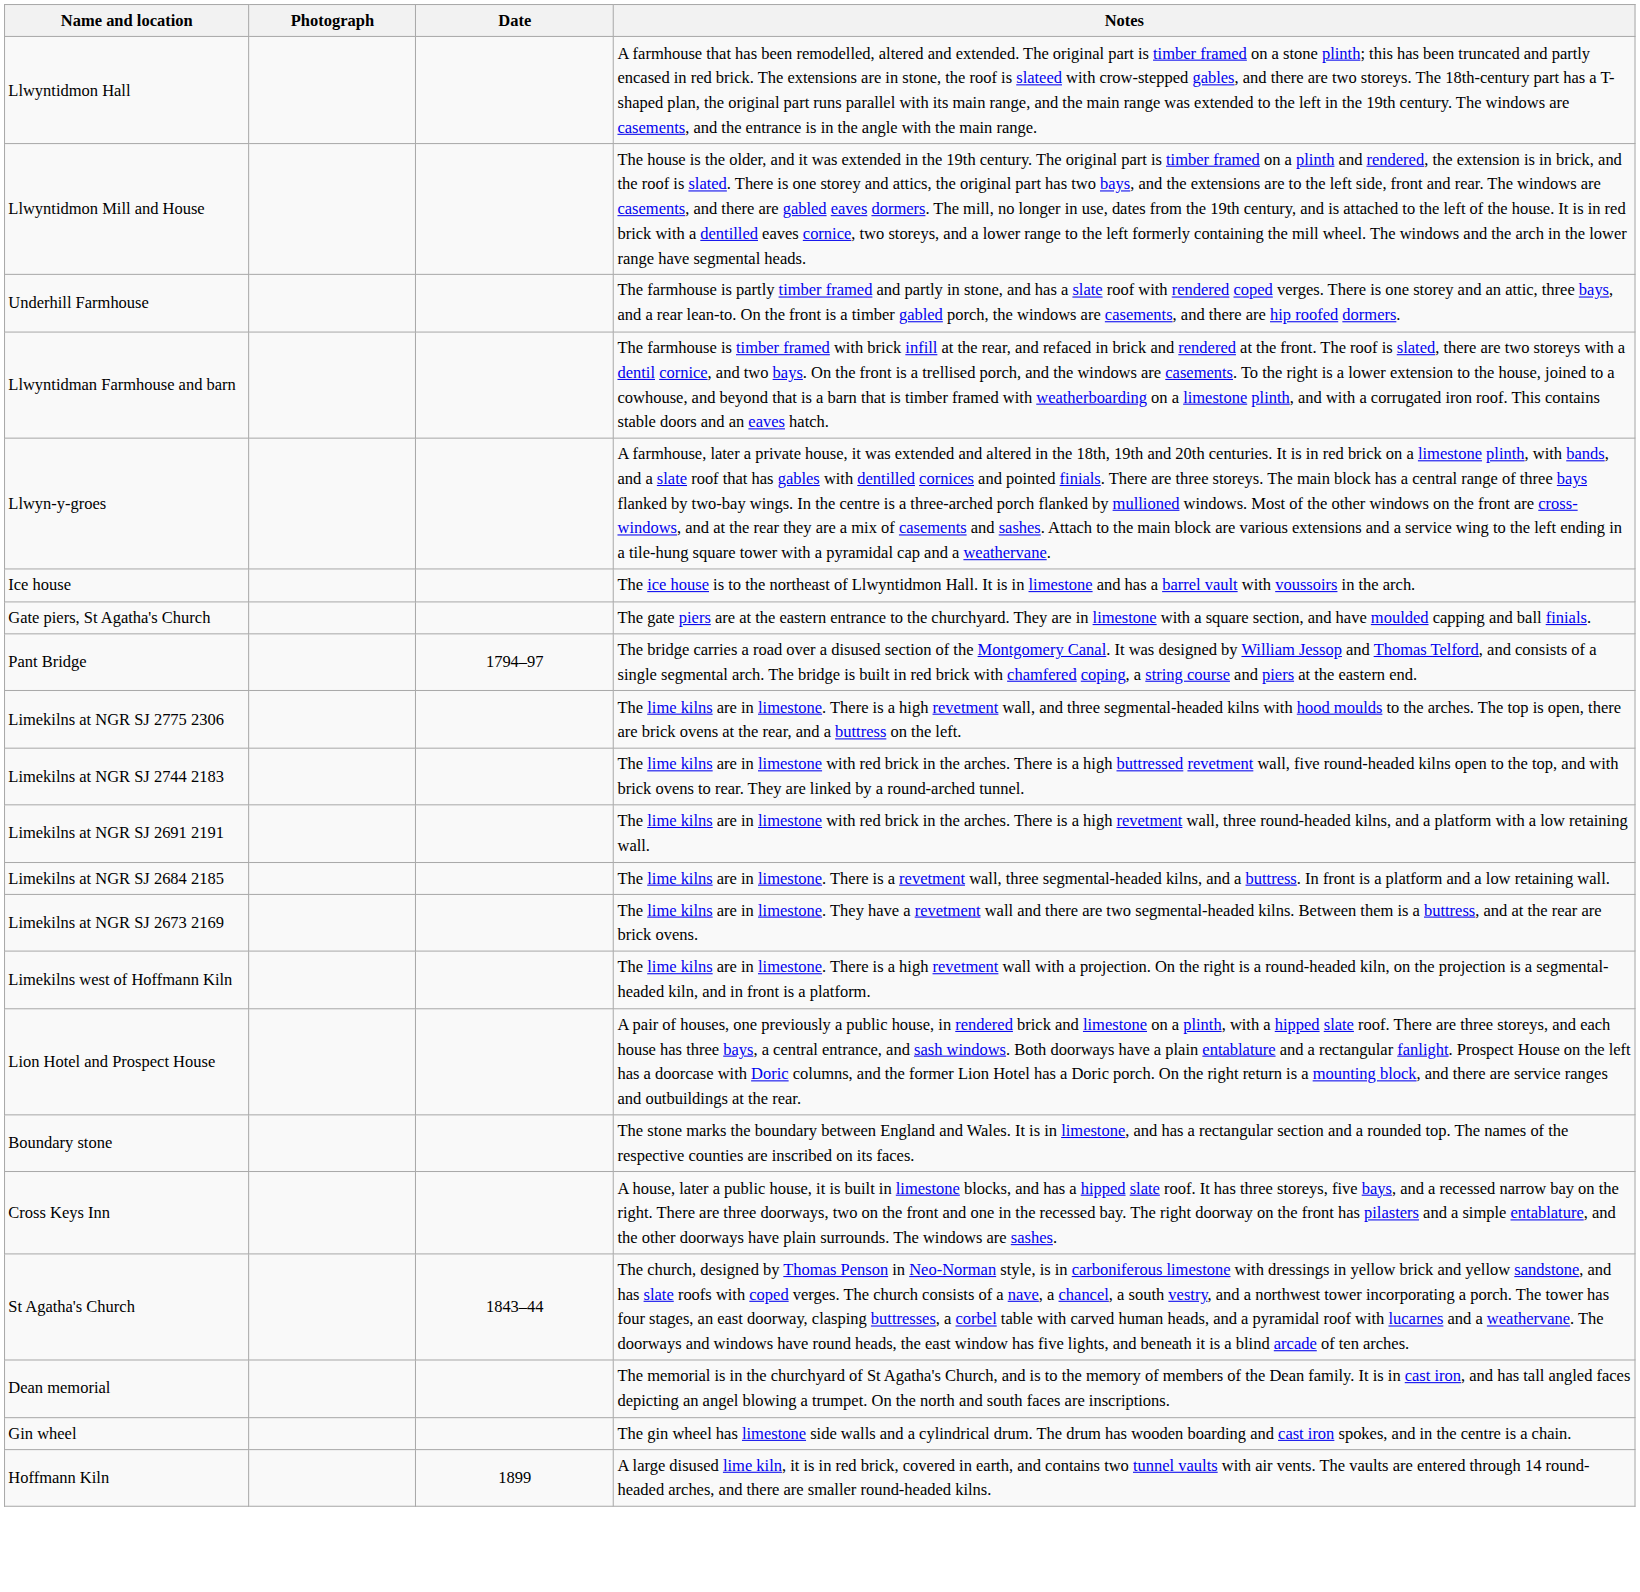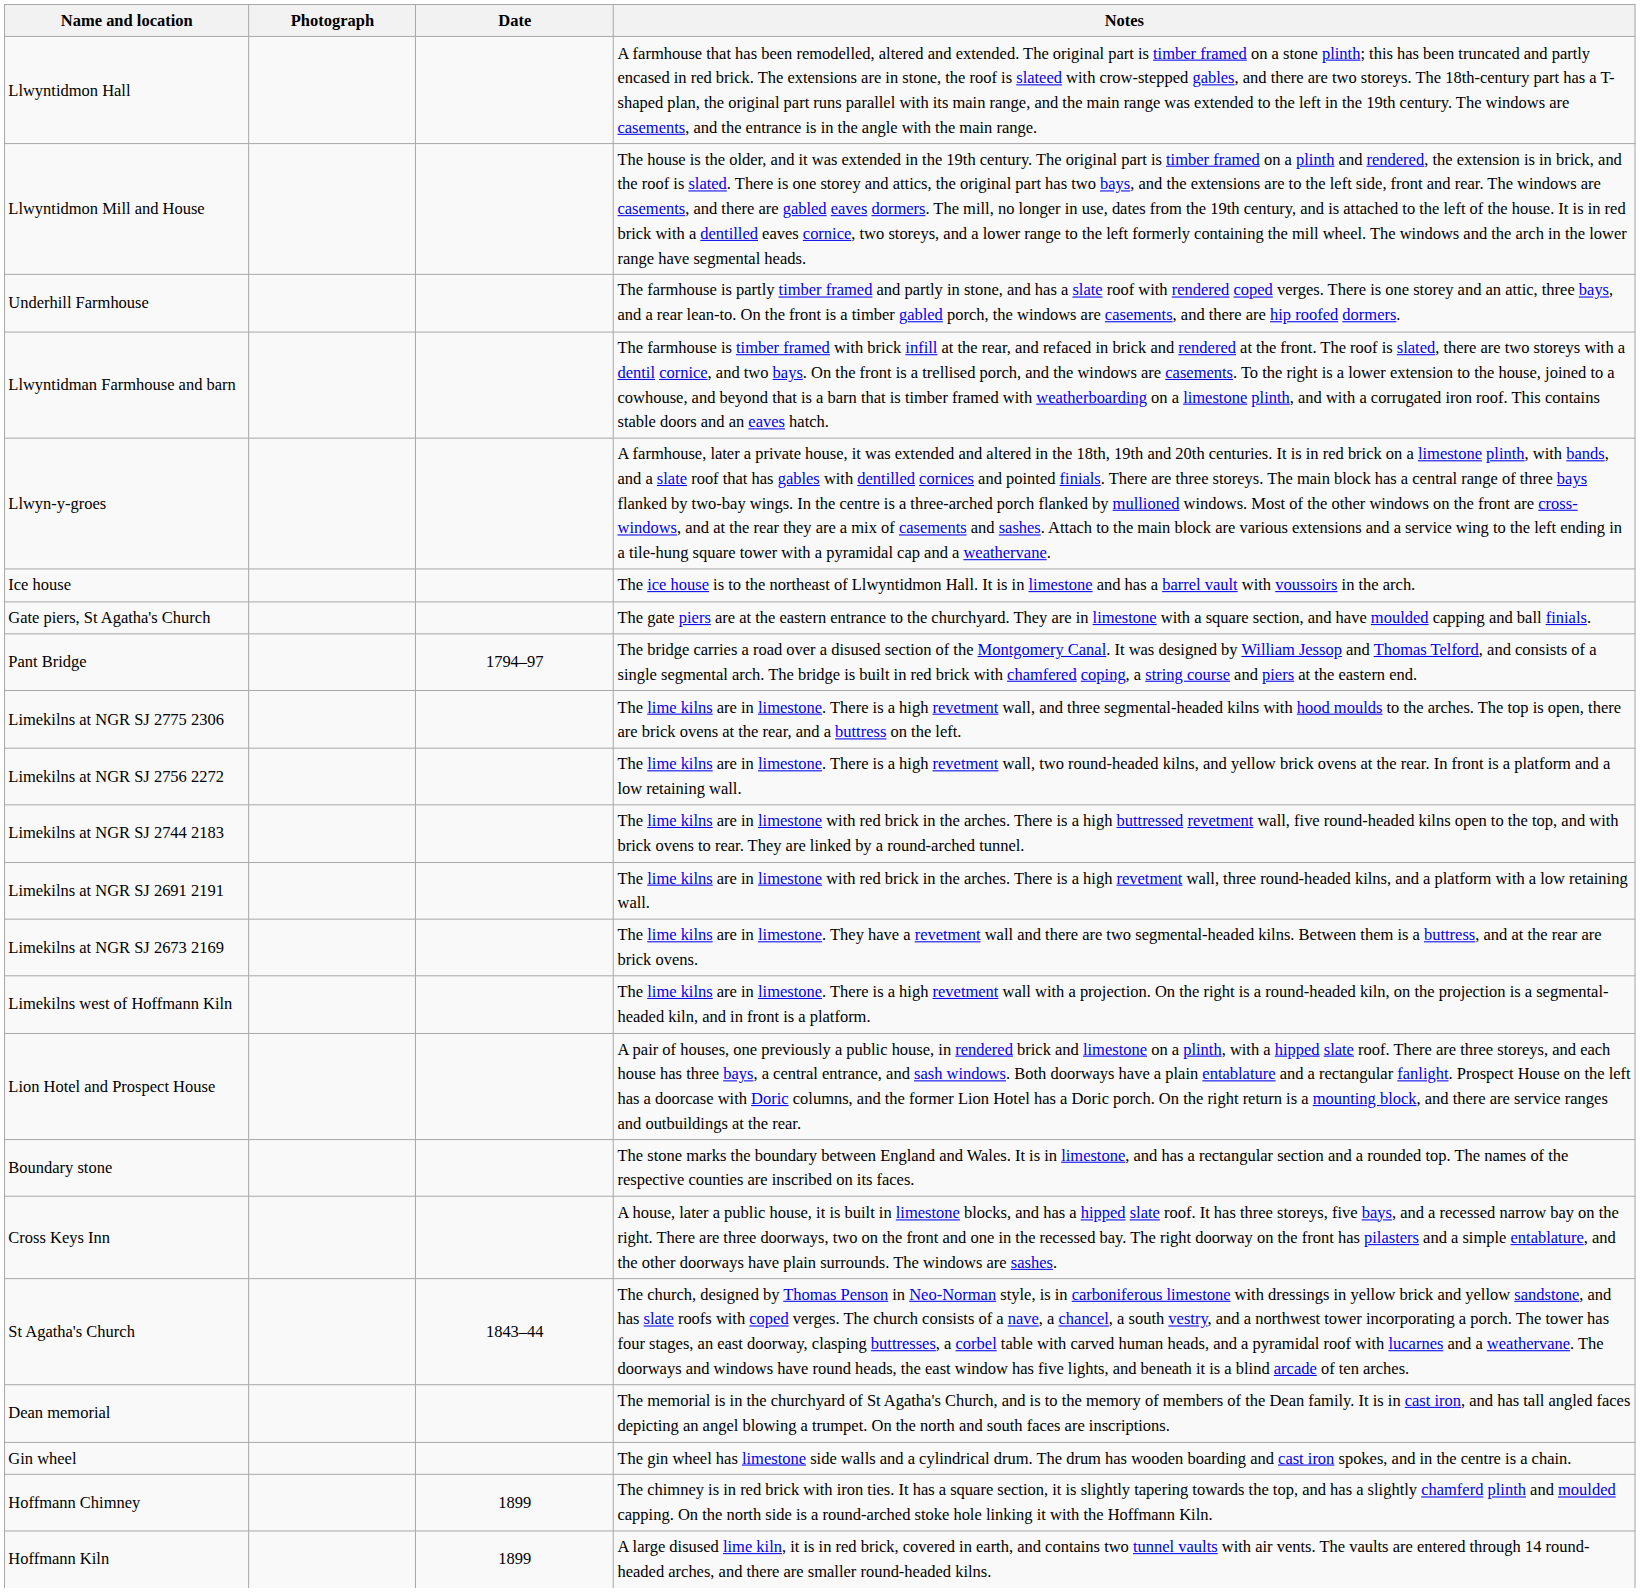+ row: Limekilns at NGR SJ 2756 2272 | The lime kilns are in limestone. There is a high revetment wall, two round-headed kilns, and yellow brick ovens at the rear. In front is a platform and a low retaining wall.
- row: Limekilns at NGR SJ 2684 2185 | The lime kilns are in limestone. There is a revetment wall, three segmental-headed kilns, and a buttress. In front is a platform and a low retaining wall.
+ row: Hoffmann Chimney | 1899 | The chimney is in red brick with iron ties. It has a square section, it is slightly tapering towards the top, and has a slightly chamferd plinth and moulded capping. On the north side is a round-arched stoke hole linking it with the Hoffmann Kiln.
